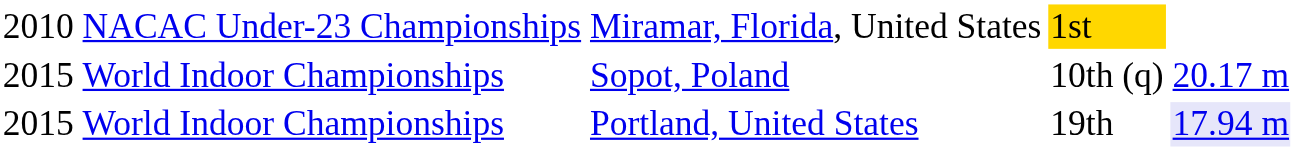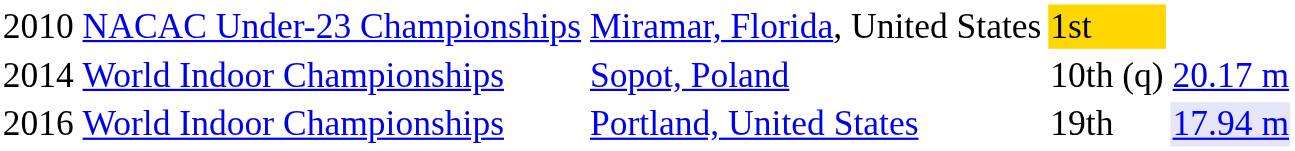Sopot, Poland | column 1: 2015 -> 2014
Portland, United States | column 1: 2015 -> 2016
